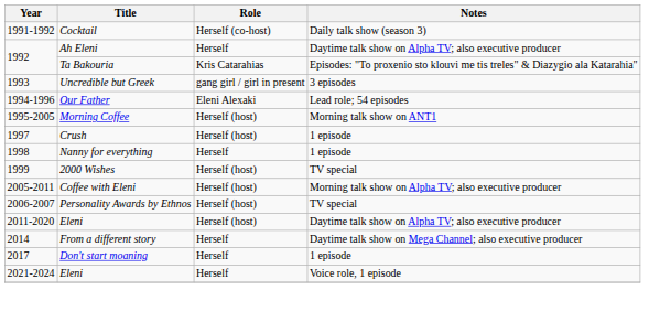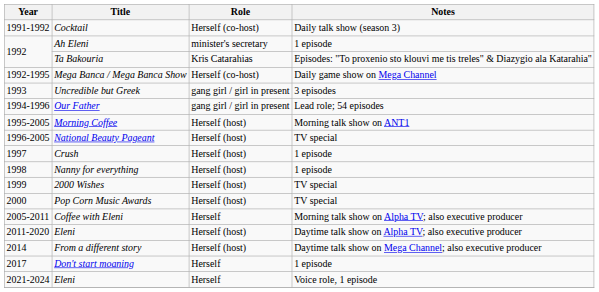Ah Eleni | Role: Herself -> minister's secretary
Ah Eleni | Notes: Daytime talk show on Alpha TV; also executive producer -> 1 episode
+ row: 1992-1995 | Mega Banca / Mega Banca Show | Herself (co-host) | Daily game show on Mega Channel
Our Father | Role: Eleni Alexaki -> gang girl / girl in present
+ row: 1996-2005 | National Beauty Pageant | Herself (host) | TV special
Nanny for everything | Role: Herself -> Herself (host)
+ row: 2000 | Pop Corn Music Awards | Herself (host) | TV special
Coffee with Eleni | Role: Herself (host) -> Herself
- row: 2006-2007 | Personality Awards by Ethnos | Herself (host) | TV special
From a different story | Role: Herself -> Herself (host)
